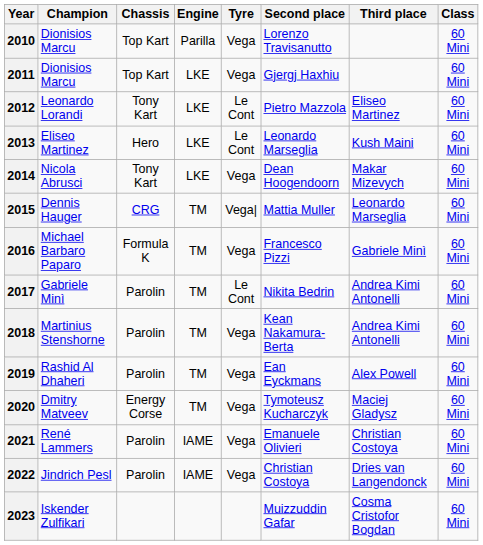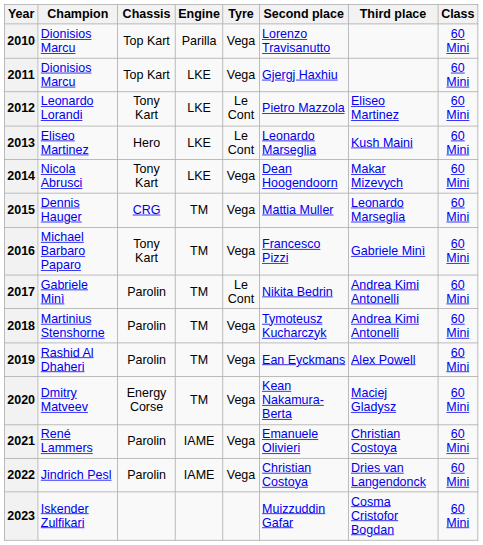2015 | Tyre: Vega| -> Vega
2016 | Chassis: Formula K -> Tony Kart
2018 | Second place: Kean Nakamura-Berta -> Tymoteusz Kucharczyk
2020 | Second place: Tymoteusz Kucharczyk -> Kean Nakamura-Berta
